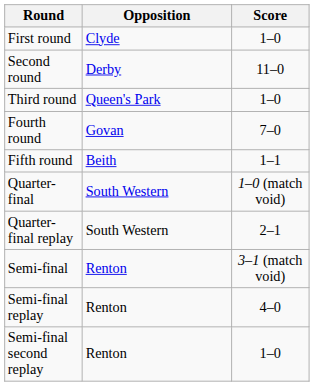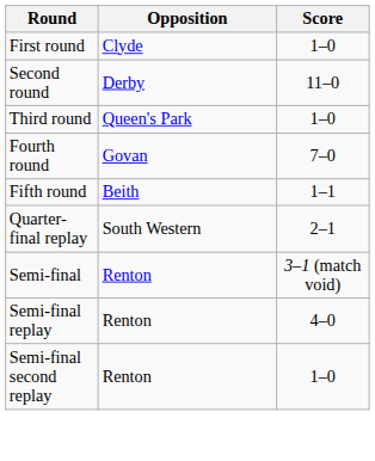- row: Quarter-final | South Western | 1–0 (match void)
